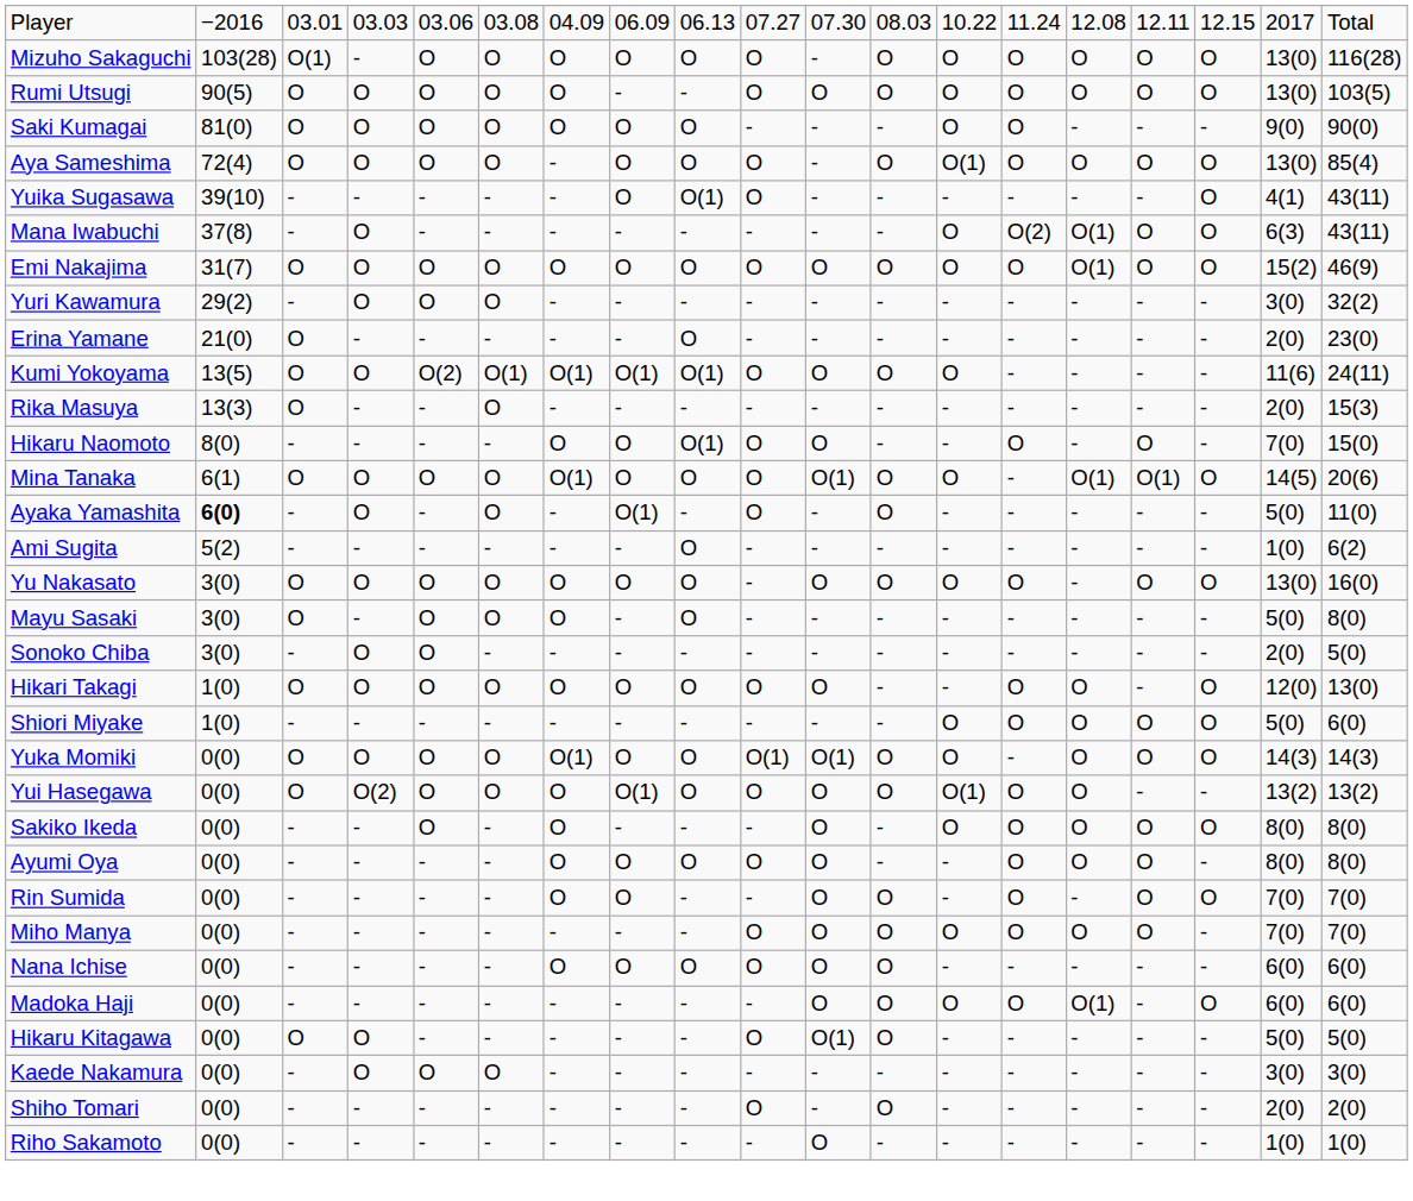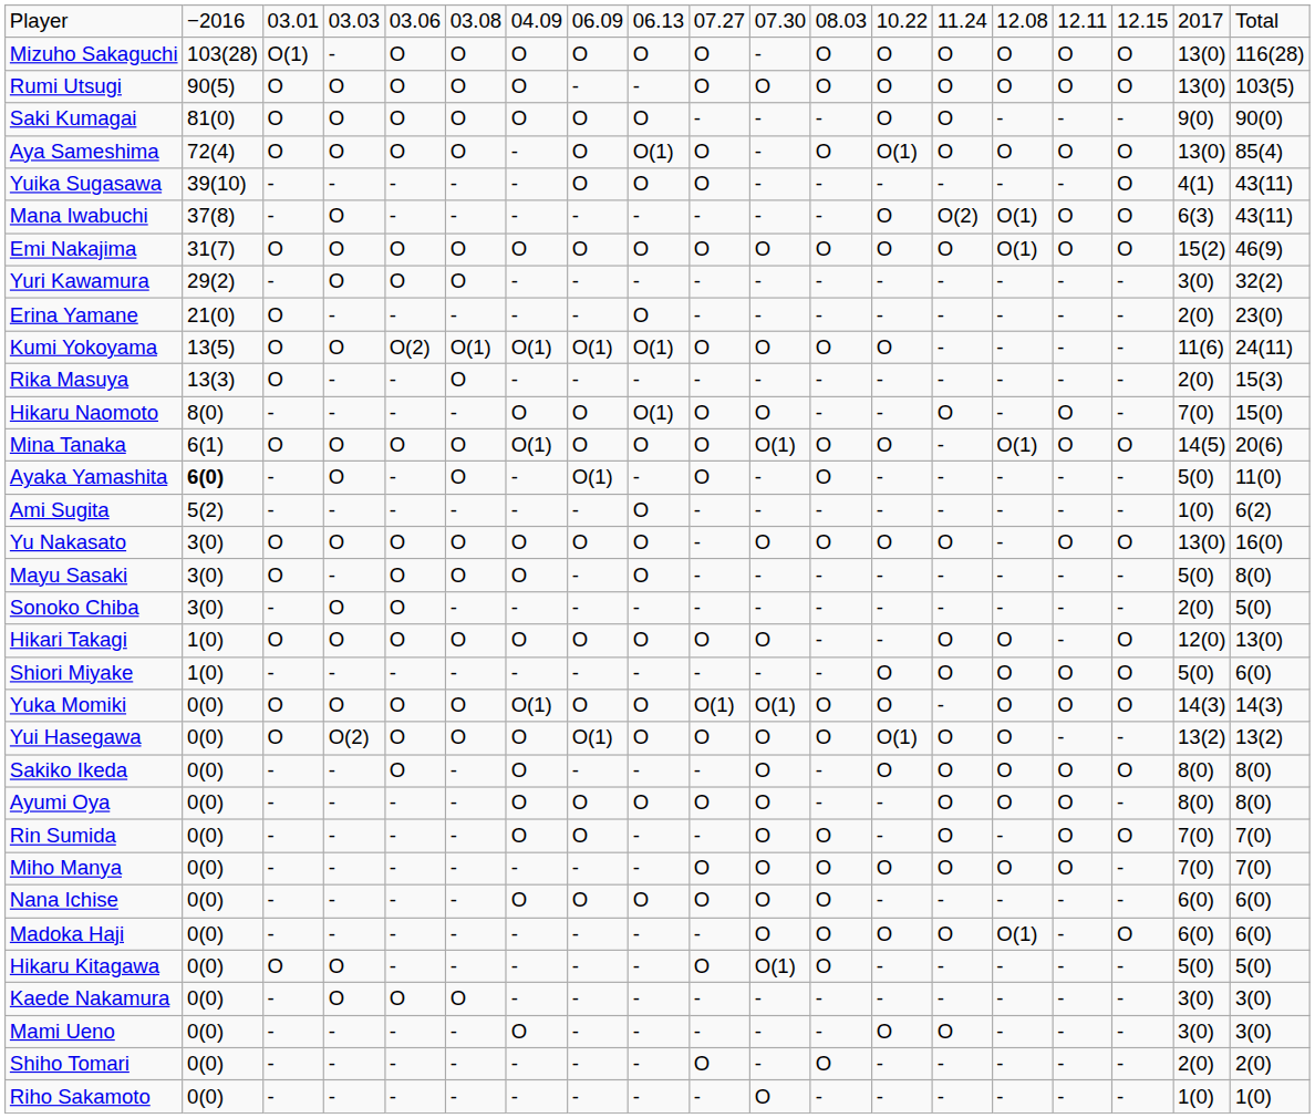Aya Sameshima | column 9: O -> O(1)
Yuika Sugasawa | column 9: O(1) -> O
Mina Tanaka | column 16: O(1) -> O
+ row: Mami Ueno | 0(0) | - | - | - | - | O | - | - | - | - | - | O | O | - | - | - | 3(0) | 3(0)
